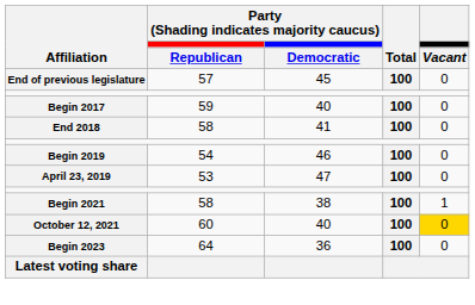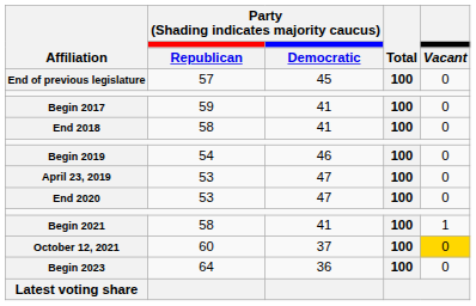Begin 2017 | column 3: 40 -> 41
+ row: End 2020 | 53 | 47 | 100 | 0
Begin 2021 | column 3: 38 -> 41
October 12, 2021 | column 3: 40 -> 37
